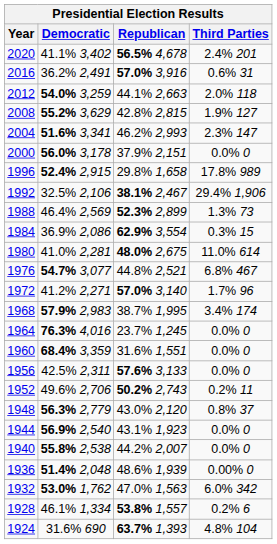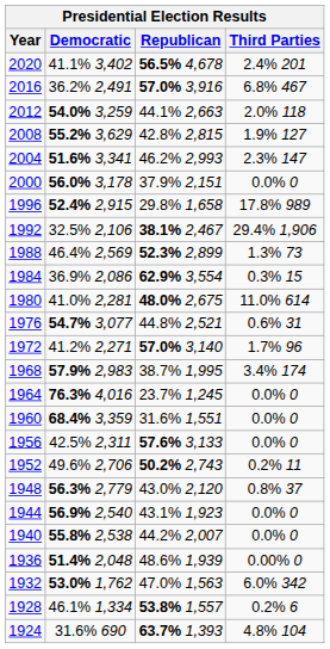2016 | Third Parties: 0.6% 31 -> 6.8% 467
1976 | Third Parties: 6.8% 467 -> 0.6% 31
